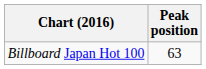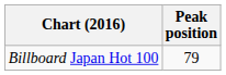Billboard Japan Hot 100 | Peak position: 63 -> 79
